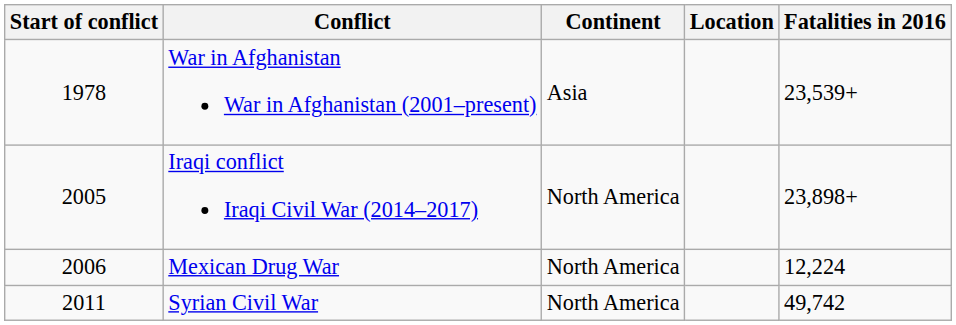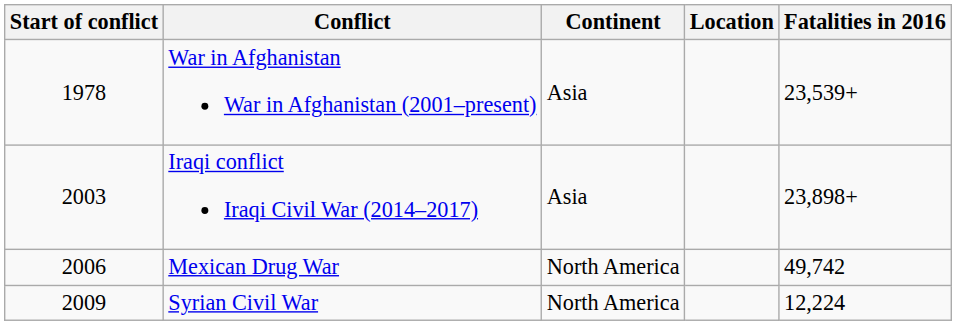Iraqi conflict Iraqi Civil War (2014–2017) | Start of conflict: 2005 -> 2003
Iraqi conflict Iraqi Civil War (2014–2017) | Continent: North America -> Asia
Mexican Drug War | Fatalities in 2016: 12,224 -> 49,742
Syrian Civil War | Start of conflict: 2011 -> 2009
Syrian Civil War | Fatalities in 2016: 49,742 -> 12,224
